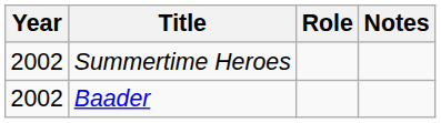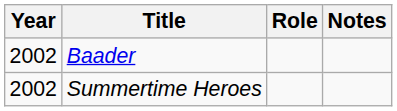rows swapped: Baader <-> Summertime Heroes
